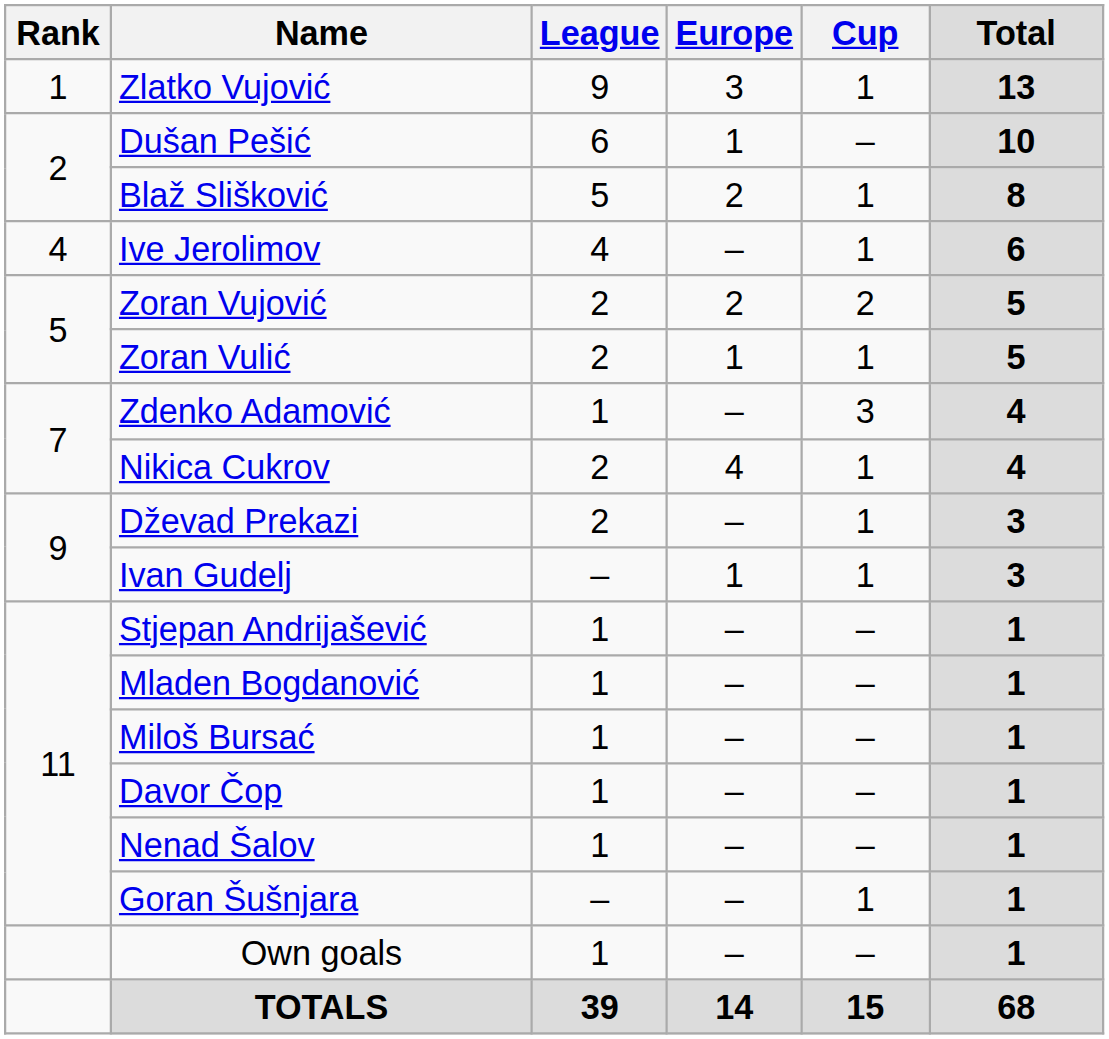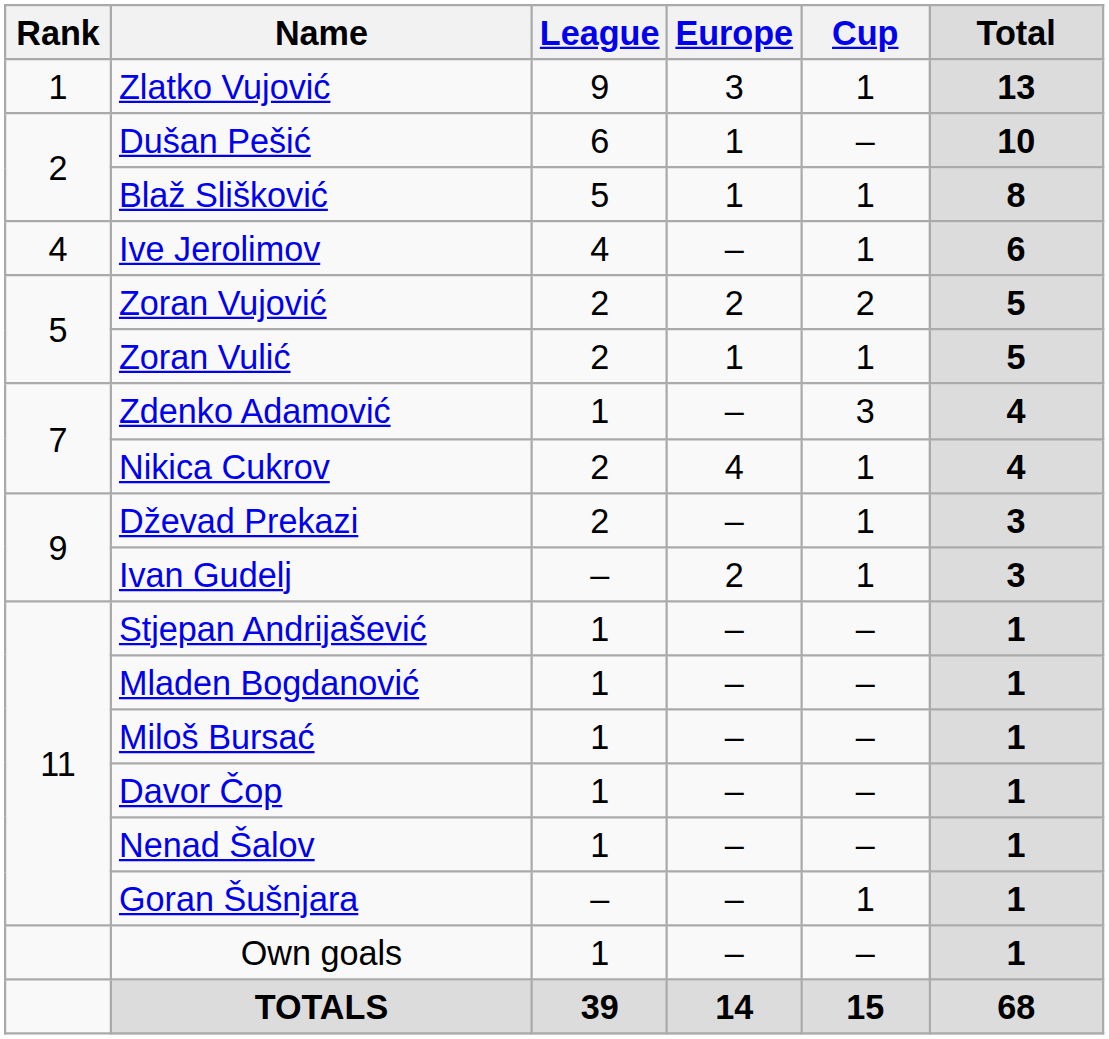Blaž Slišković | Europe: 2 -> 1
Ivan Gudelj | Europe: 1 -> 2
